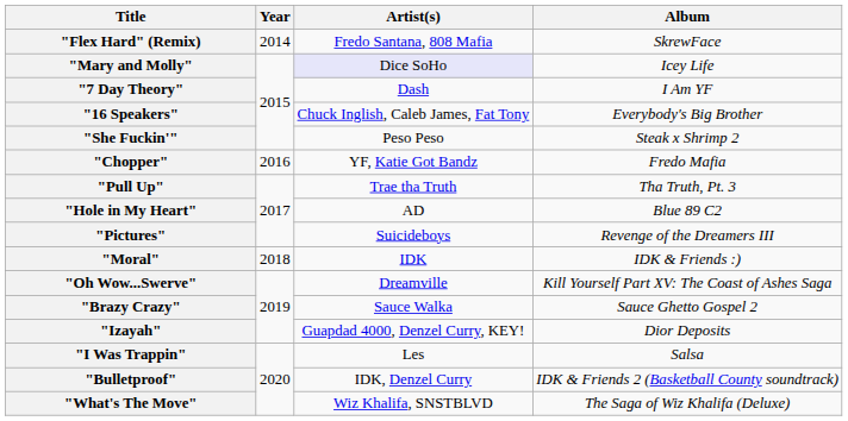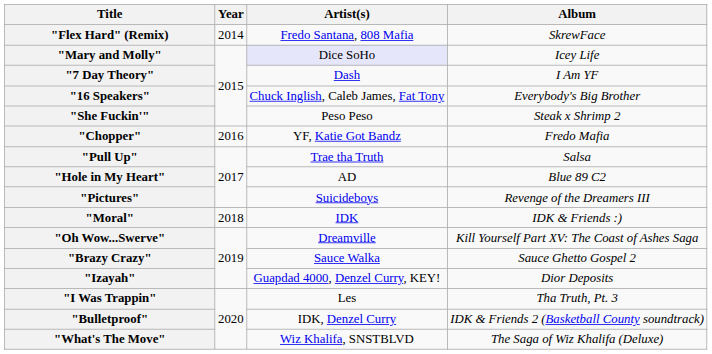"Pull Up" | Album: Tha Truth, Pt. 3 -> Salsa
"I Was Trappin" | Album: Salsa -> Tha Truth, Pt. 3
